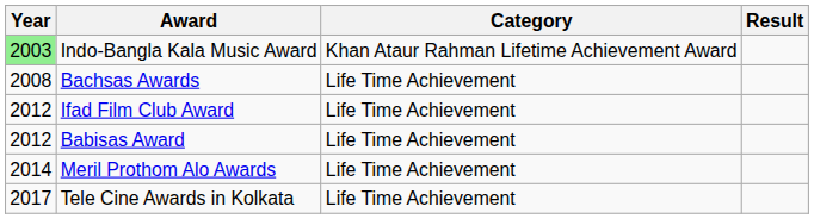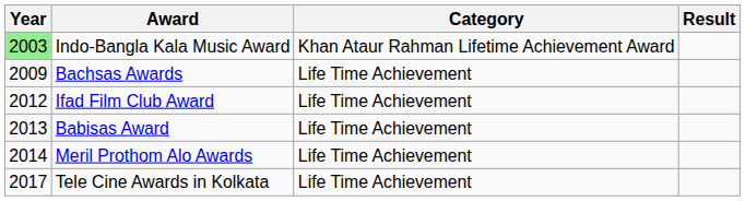Bachsas Awards | Year: 2008 -> 2009
Babisas Award | Year: 2012 -> 2013
